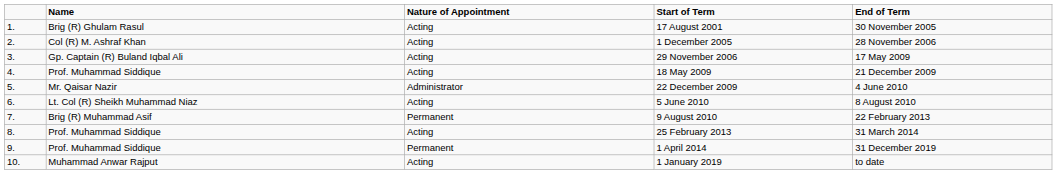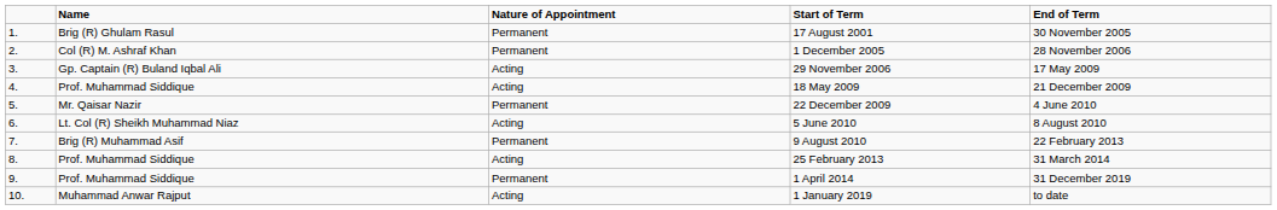17 August 2001 | Nature of Appointment: Acting -> Permanent
1 December 2005 | Nature of Appointment: Acting -> Permanent
22 December 2009 | Nature of Appointment: Administrator -> Permanent
